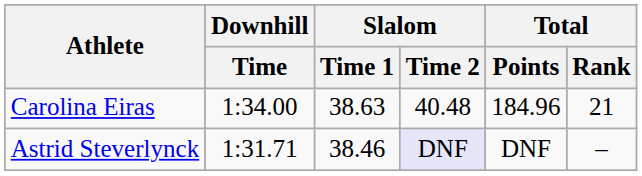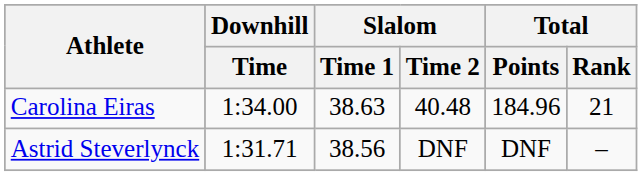Astrid Steverlynck | Slalom / Time 1: 38.46 -> 38.56
Astrid Steverlynck | Slalom / Time 2: lavender background -> no background
